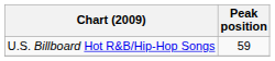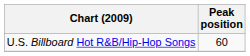U.S. Billboard Hot R&B/Hip-Hop Songs | Peak position: 59 -> 60
